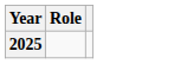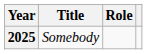+ column: Title | Somebody
